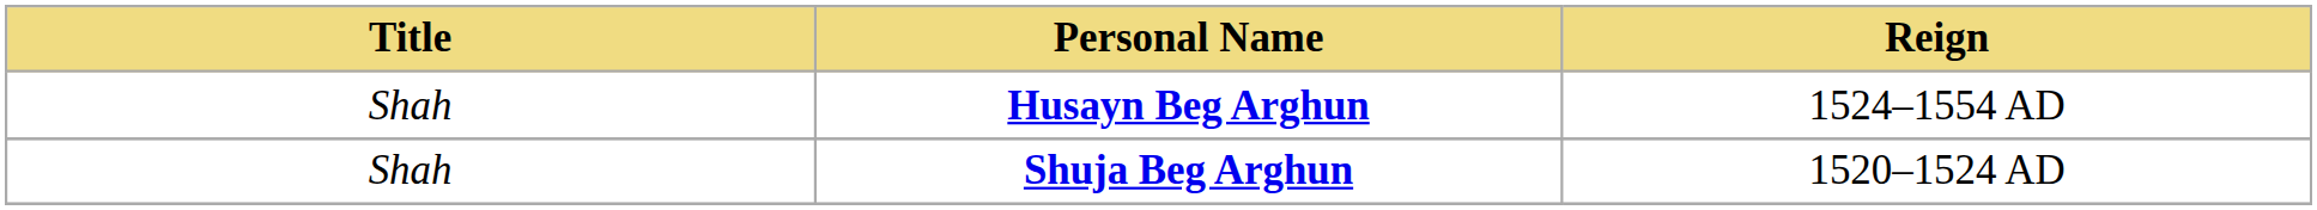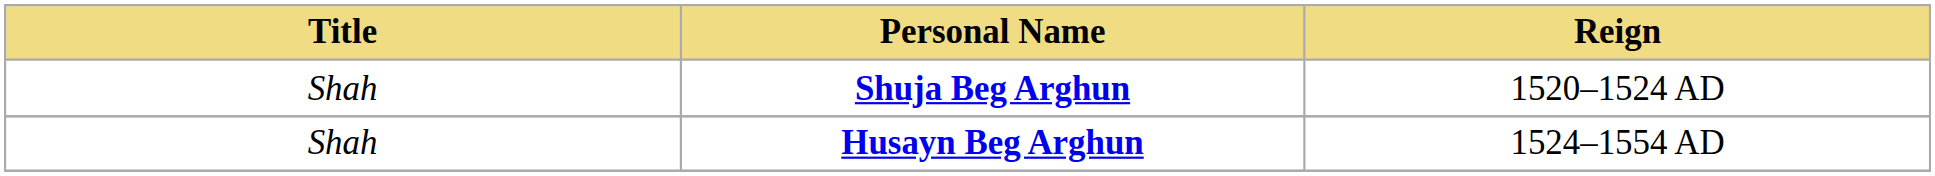rows swapped: Shuja Beg Arghun <-> Husayn Beg Arghun
